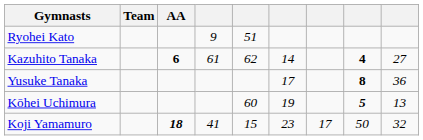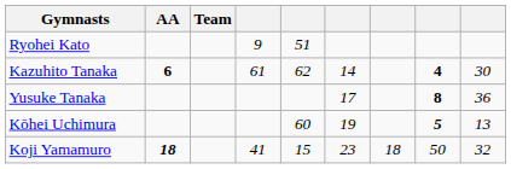columns swapped: Team <-> AA
Kazuhito Tanaka | column 9: 27 -> 30
Koji Yamamuro | column 7: 17 -> 18
